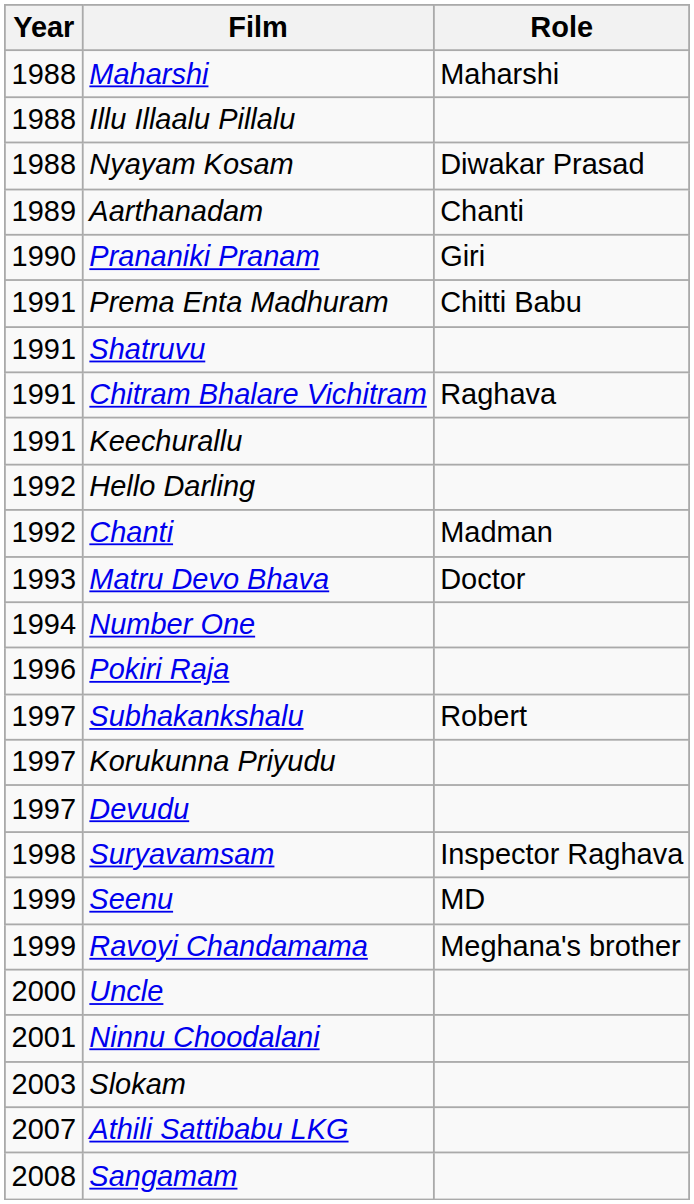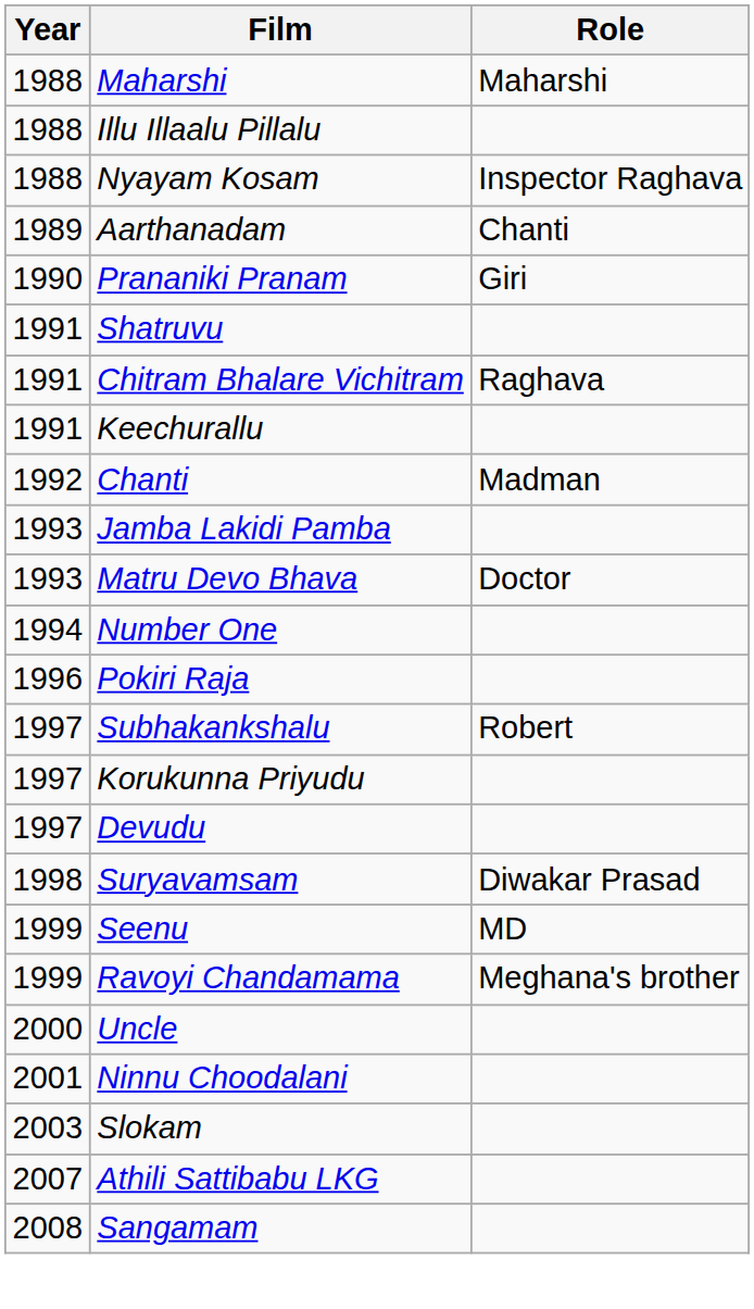Nyayam Kosam | Role: Diwakar Prasad -> Inspector Raghava
- row: 1991 | Prema Enta Madhuram | Chitti Babu
- row: 1992 | Hello Darling
+ row: 1993 | Jamba Lakidi Pamba
Suryavamsam | Role: Inspector Raghava -> Diwakar Prasad
